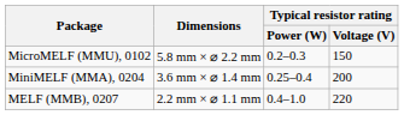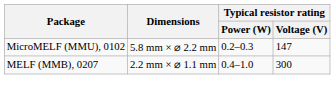MicroMELF (MMU), 0102 | Typical resistor rating / Voltage (V): 150 -> 147
- row: MiniMELF (MMA), 0204 | 3.6 mm × ⌀ 1.4 mm | 0.25–0.4 | 200
MELF (MMB), 0207 | Typical resistor rating / Voltage (V): 220 -> 300
